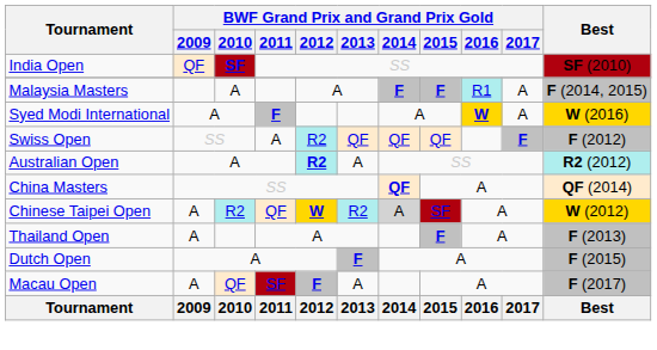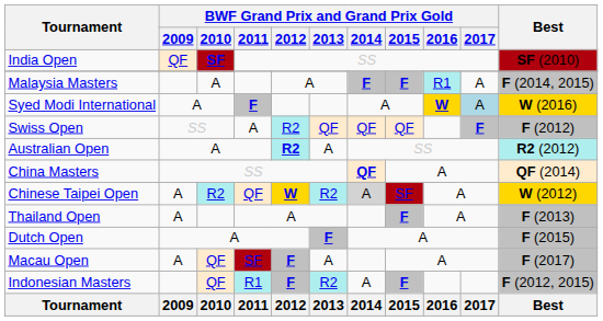Syed Modi International | BWF Grand Prix and Grand Prix Gold / 2017: no background -> lightblue background
+ row: Indonesian Masters | QF | R1 | F | R2 | A | F | F (2012, 2015)
